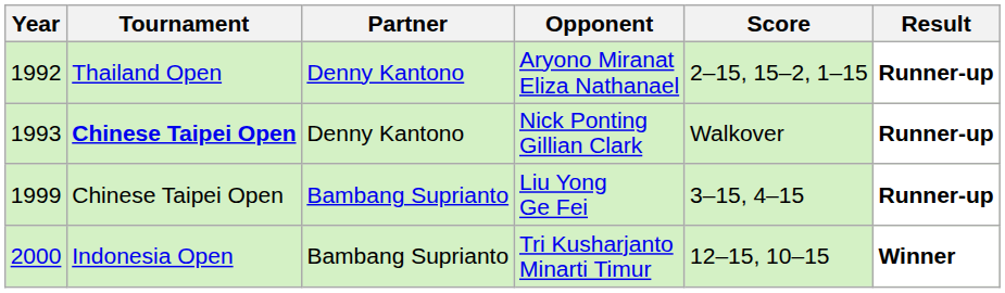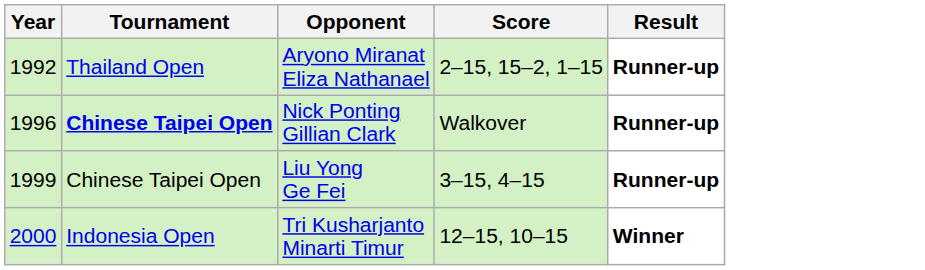- column: Partner | Denny Kantono | Denny Kantono | Bambang Suprianto | Bambang Suprianto
Nick Ponting Gillian Clark | Year: 1993 -> 1996
